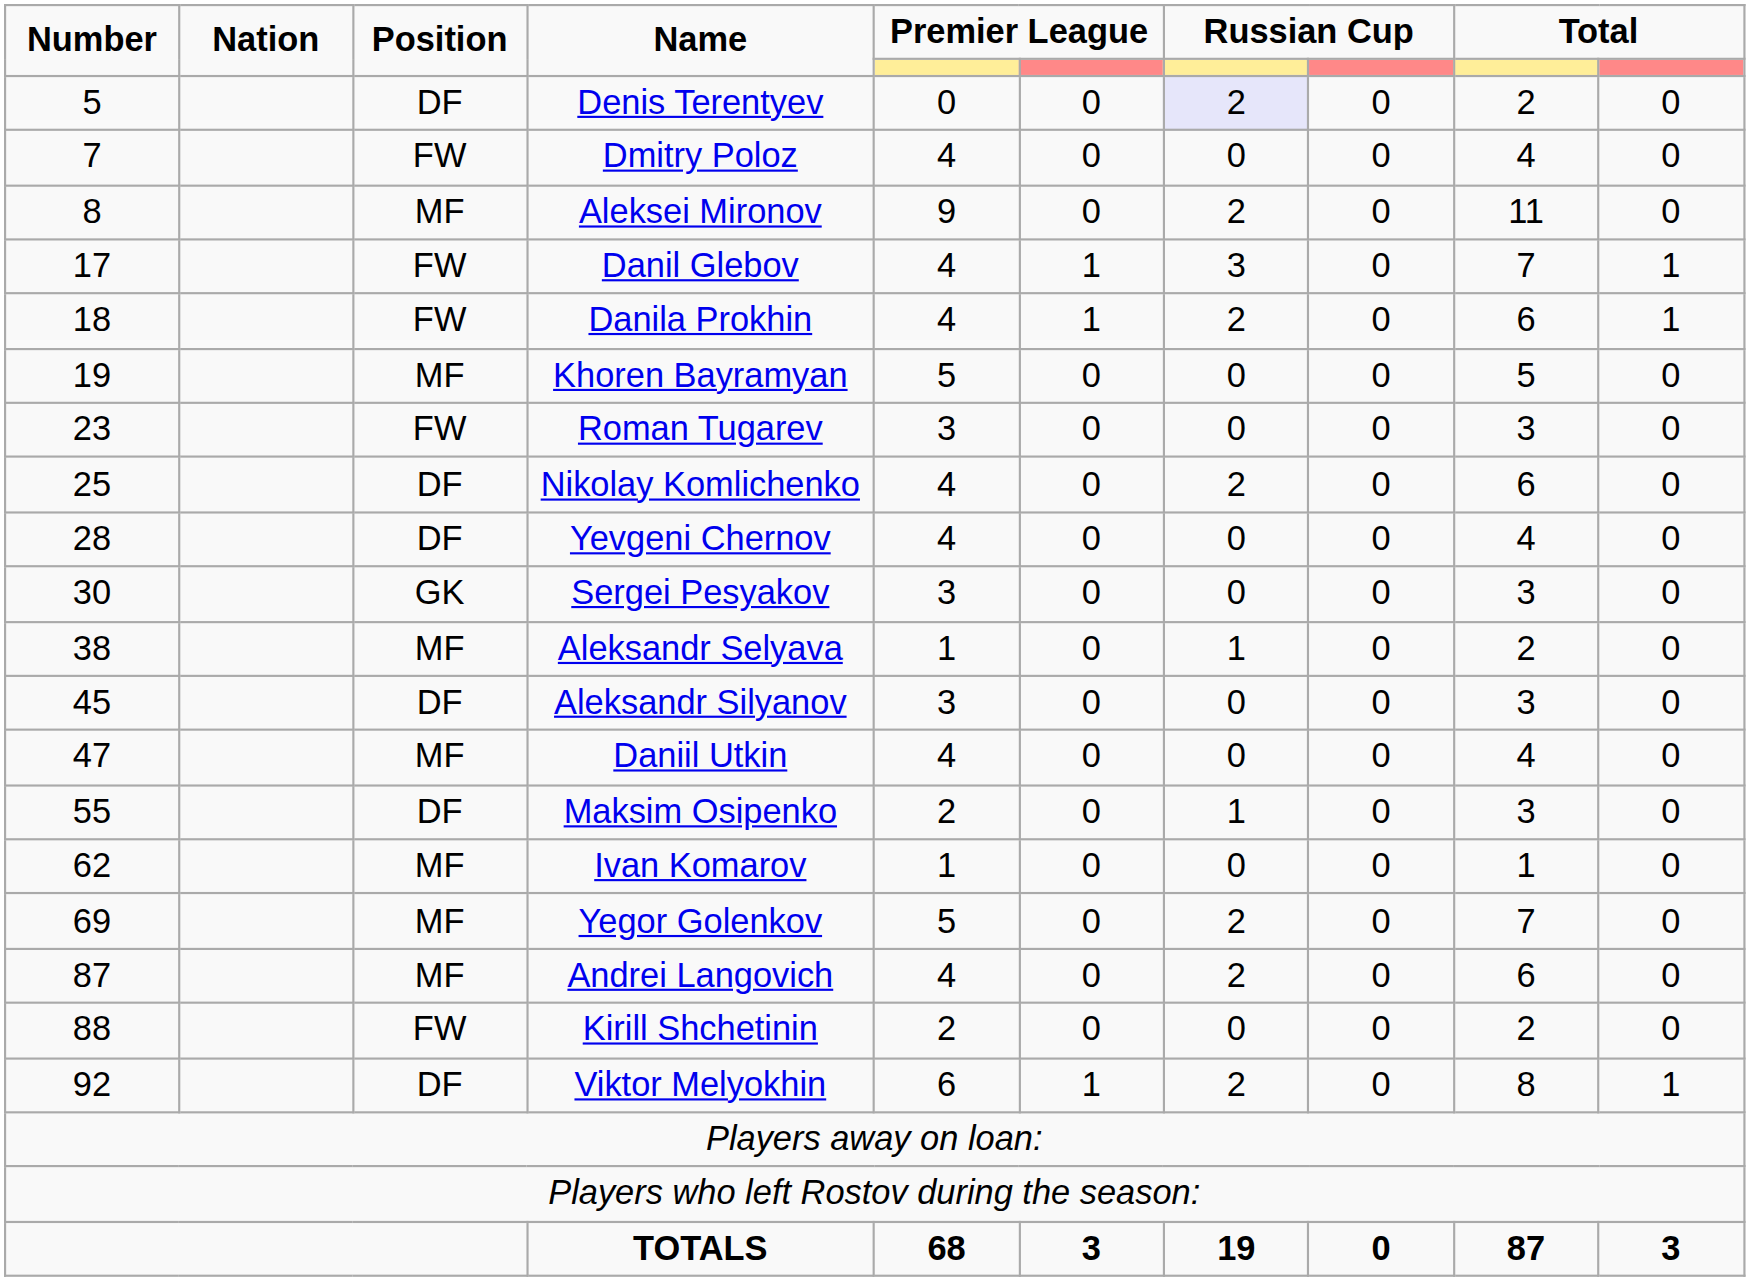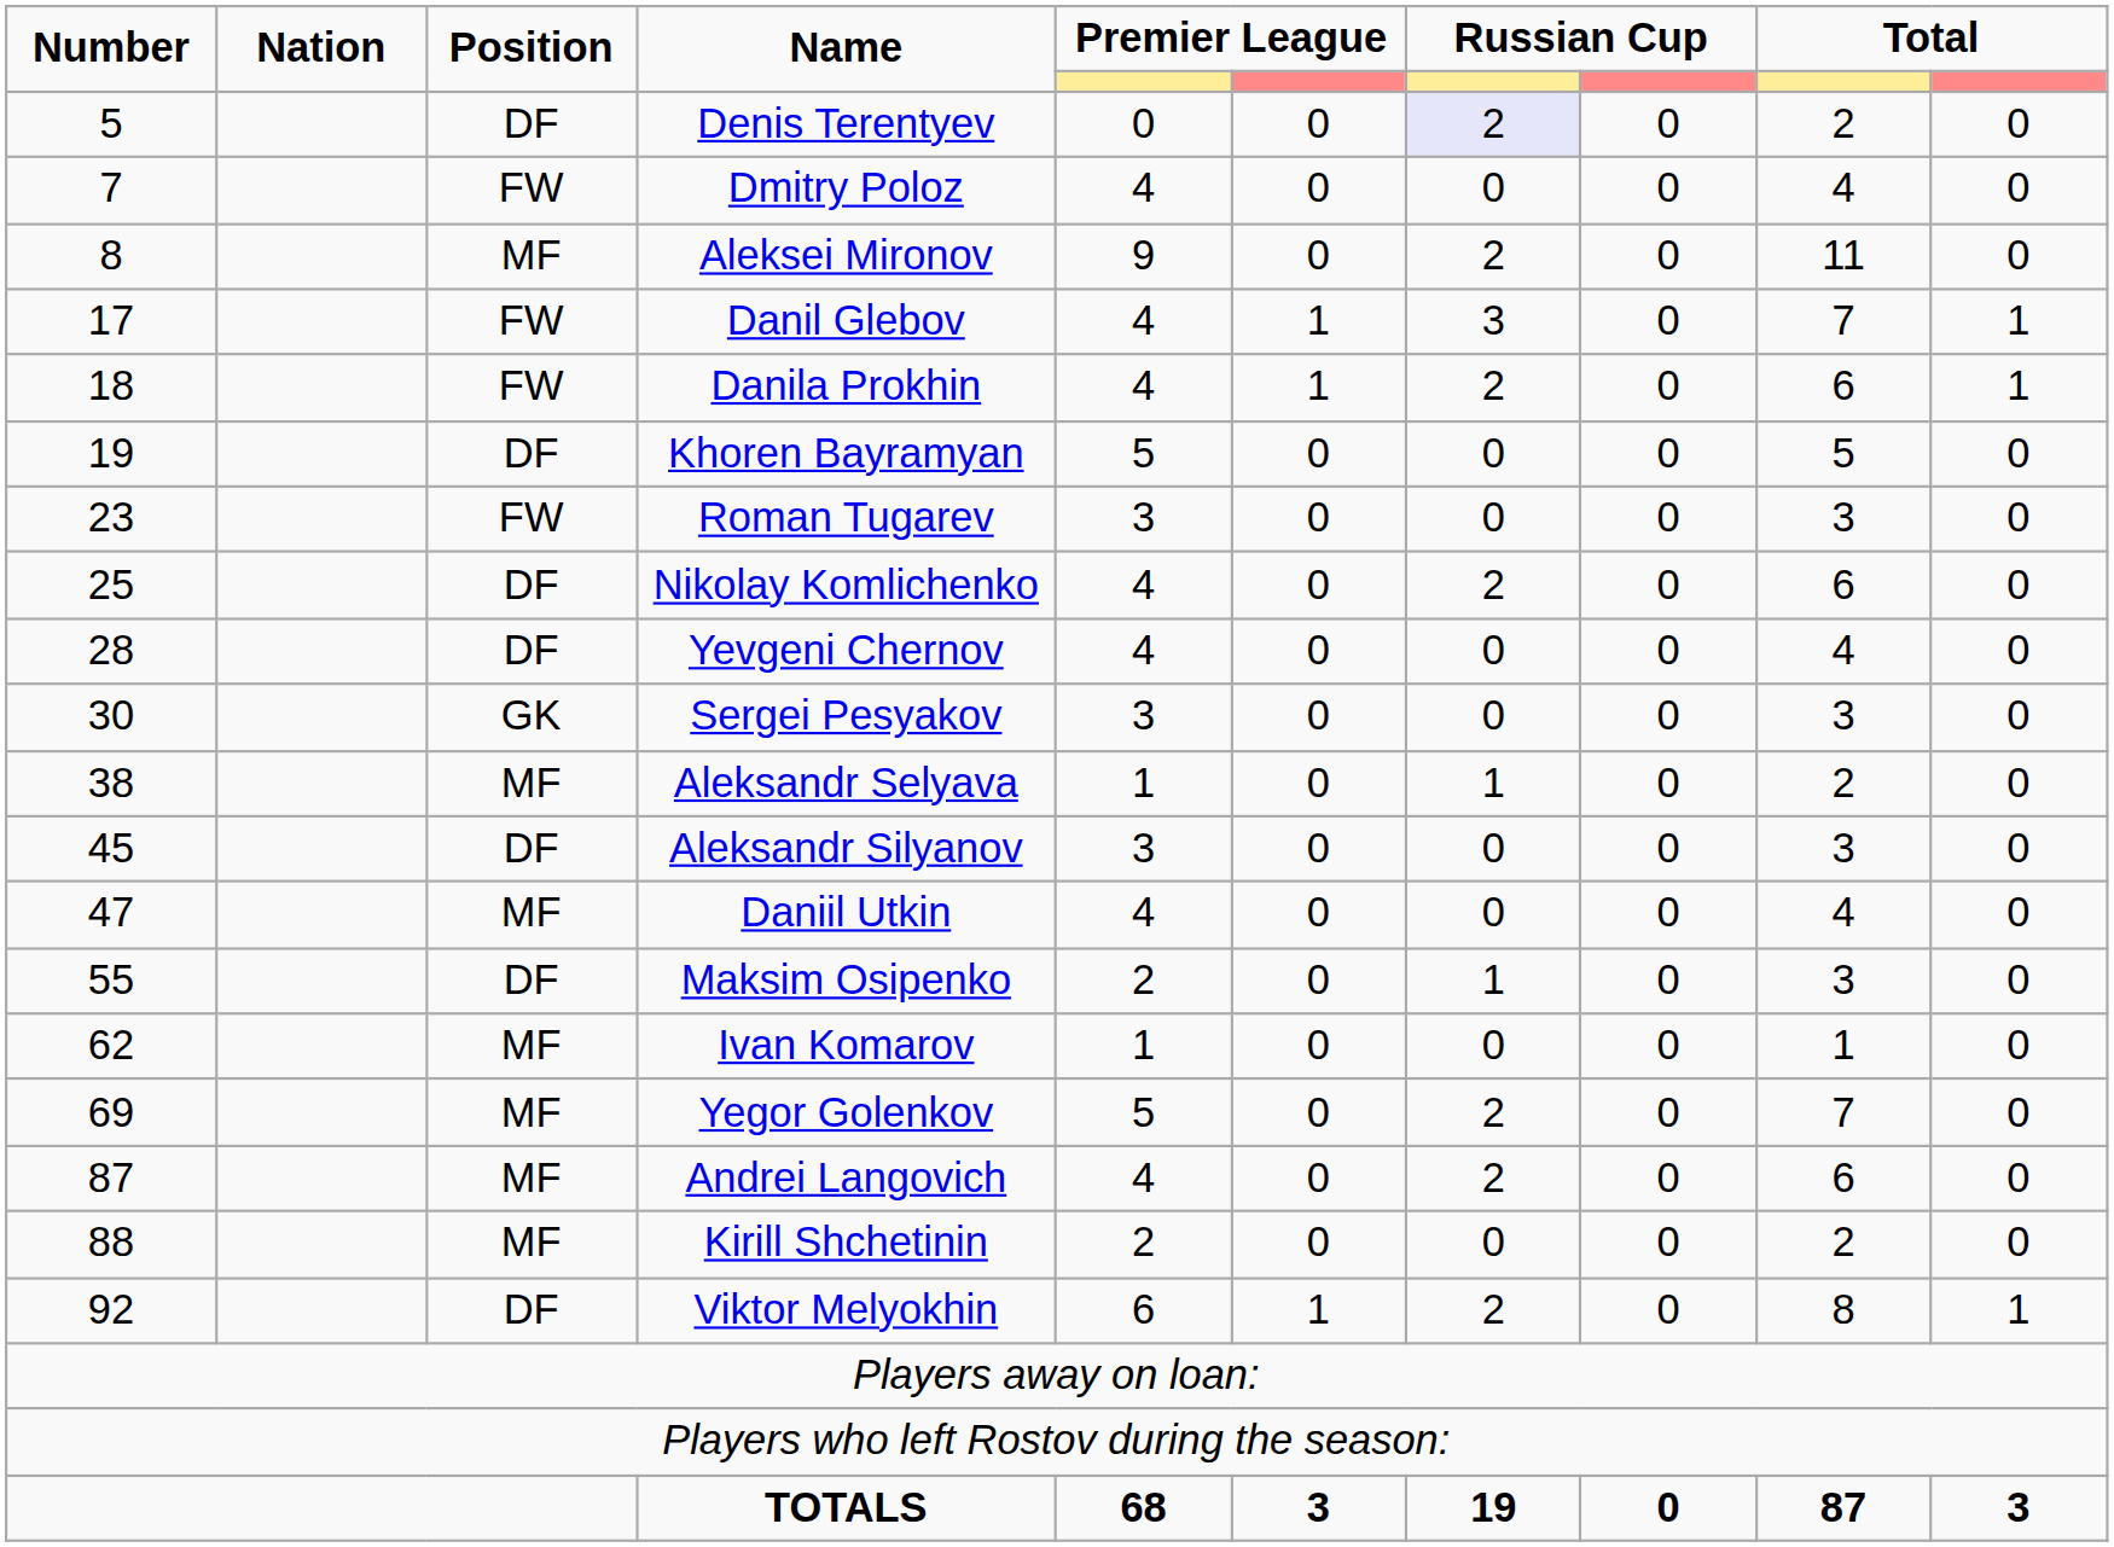Khoren Bayramyan | Position: MF -> DF
Kirill Shchetinin | Position: FW -> MF
